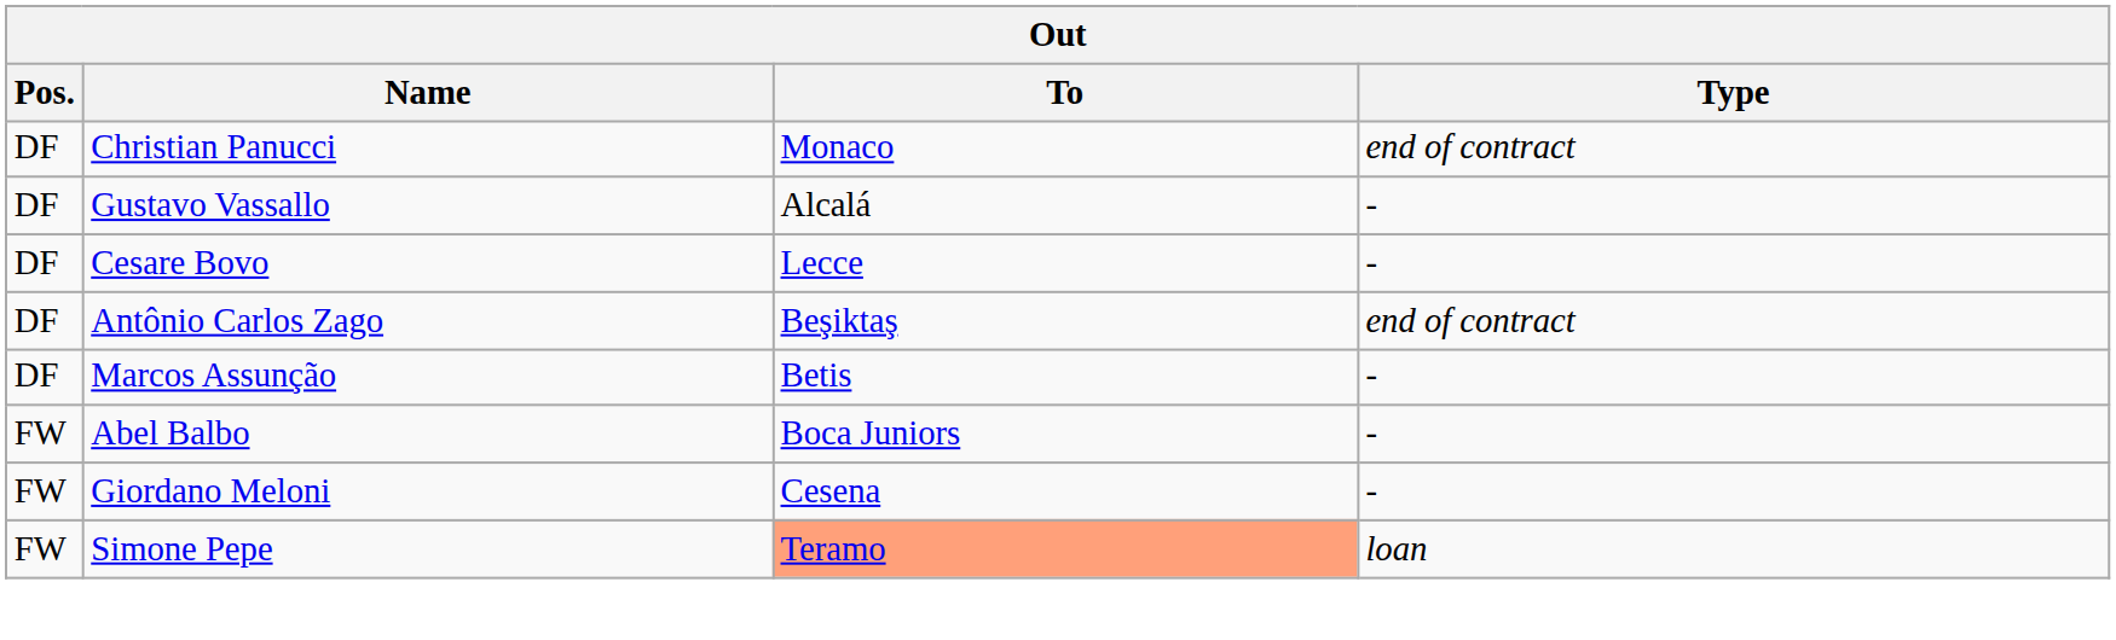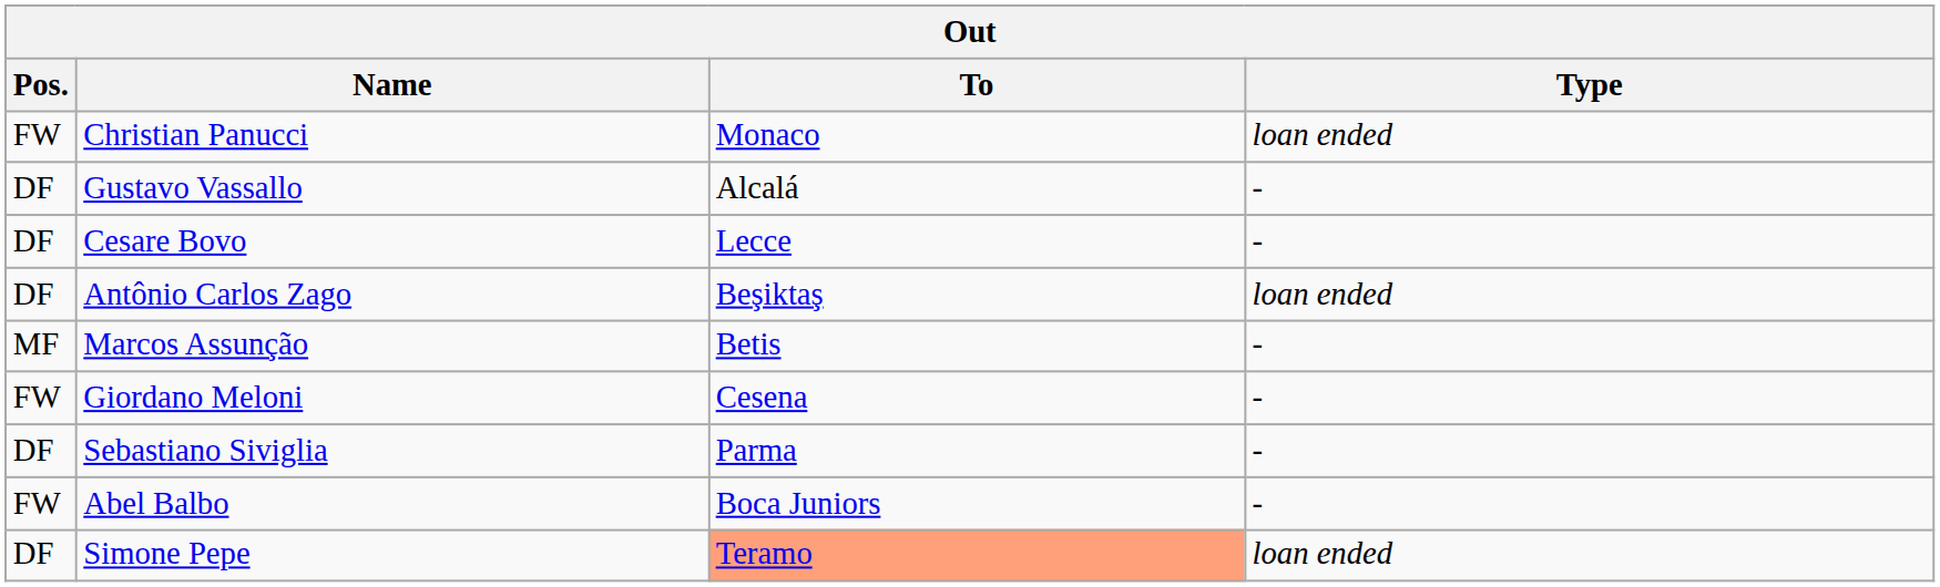Christian Panucci | Pos.: DF -> FW
Christian Panucci | Type: end of contract -> loan ended
Antônio Carlos Zago | Type: end of contract -> loan ended
Marcos Assunção | Pos.: DF -> MF
rows swapped: Giordano Meloni <-> Abel Balbo
+ row: DF | Sebastiano Siviglia | Parma | -
Simone Pepe | Pos.: FW -> DF
Simone Pepe | Type: loan -> loan ended
